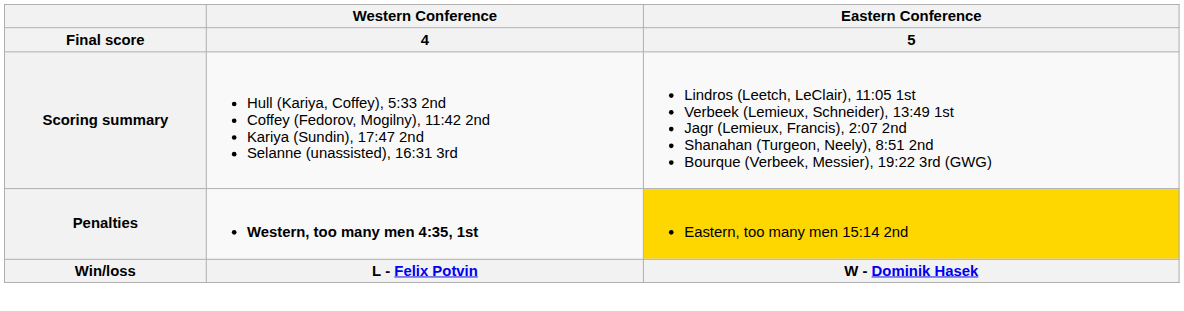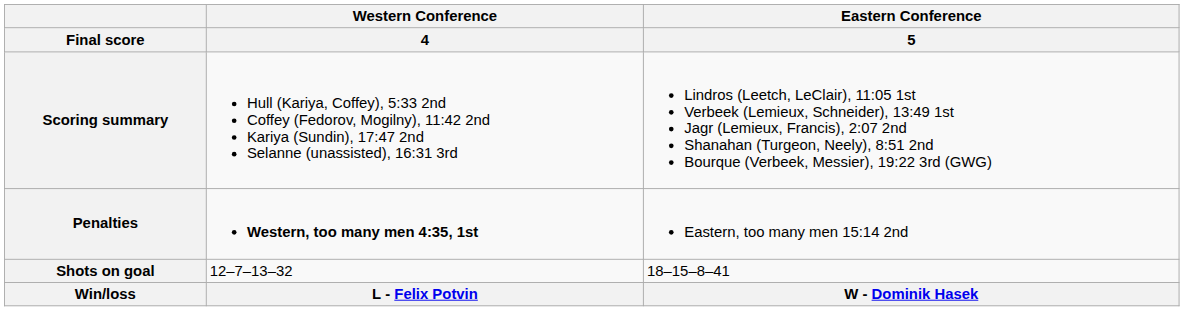Penalties | Eastern Conference / 5: gold background -> no background
+ row: Shots on goal | 12–7–13–32 | 18–15–8–41
